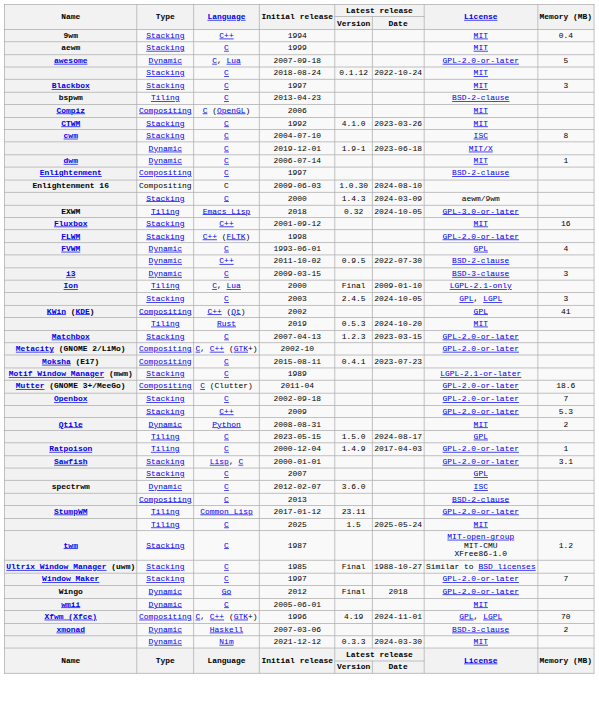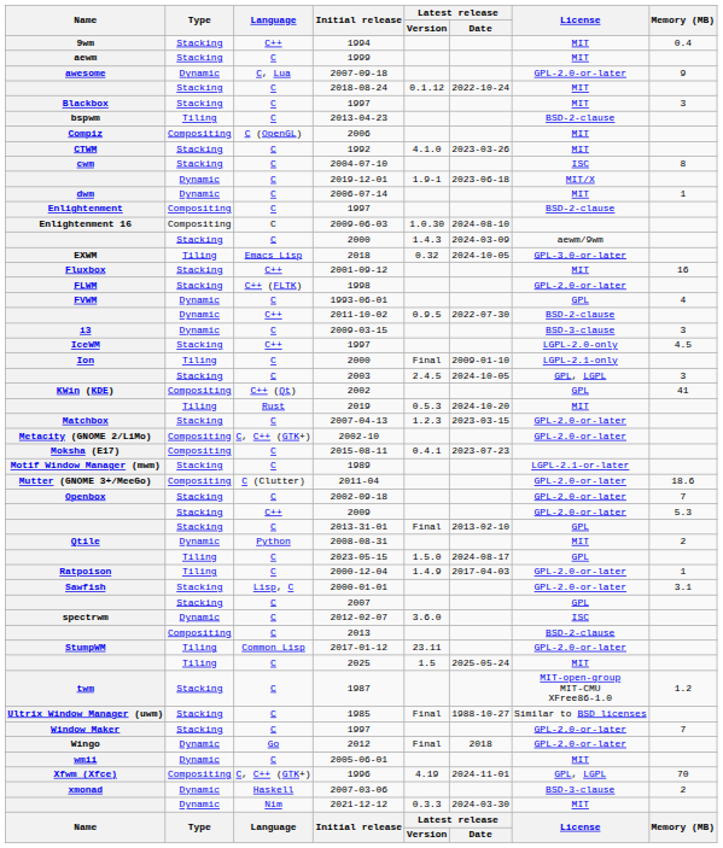2007-09-18 | Memory (MB): 5 -> 9
+ row: IceWM | Stacking | C++ | 1997 | LGPL-2.0-only | 4.5
Ion / 2000 | Language: C, Lua -> C
+ row: Stacking | C | 2013-31-01 | Final | 2013-02-10 | GPL
